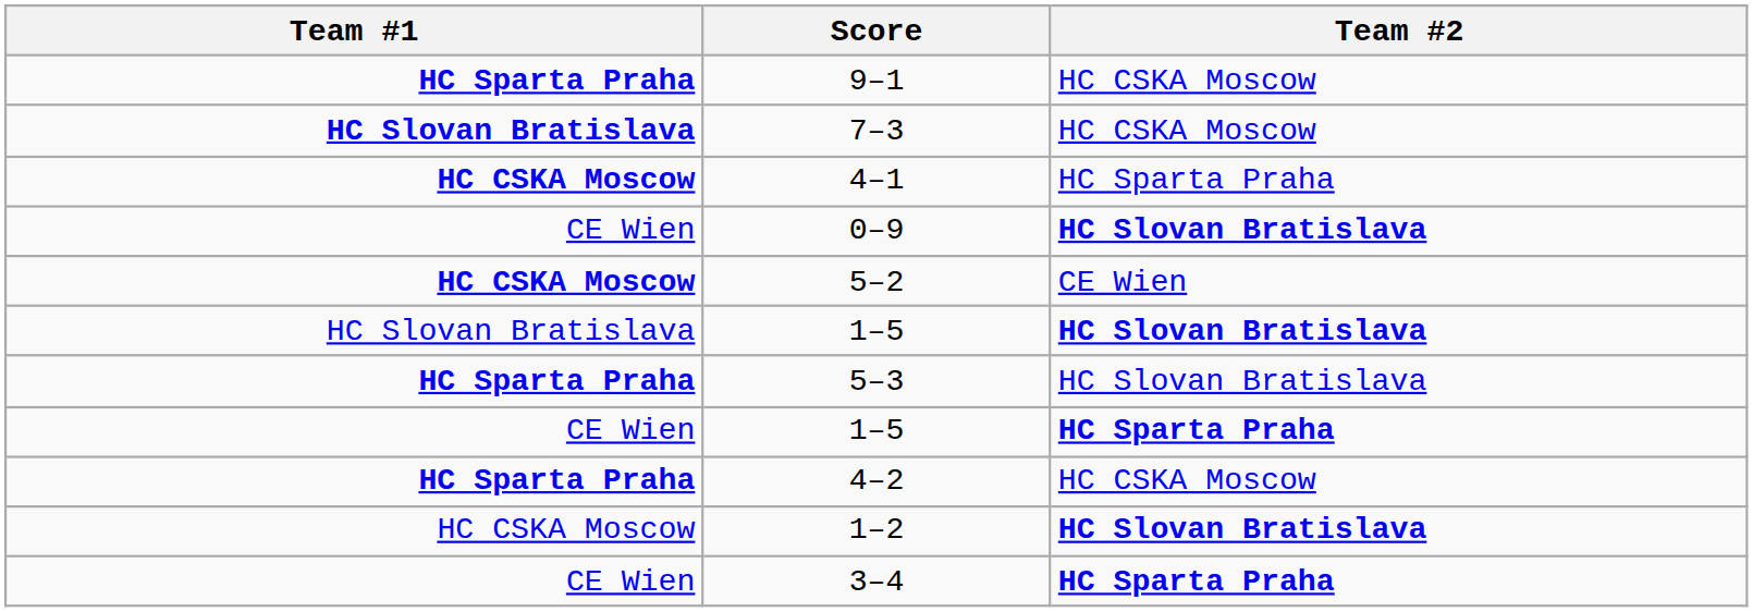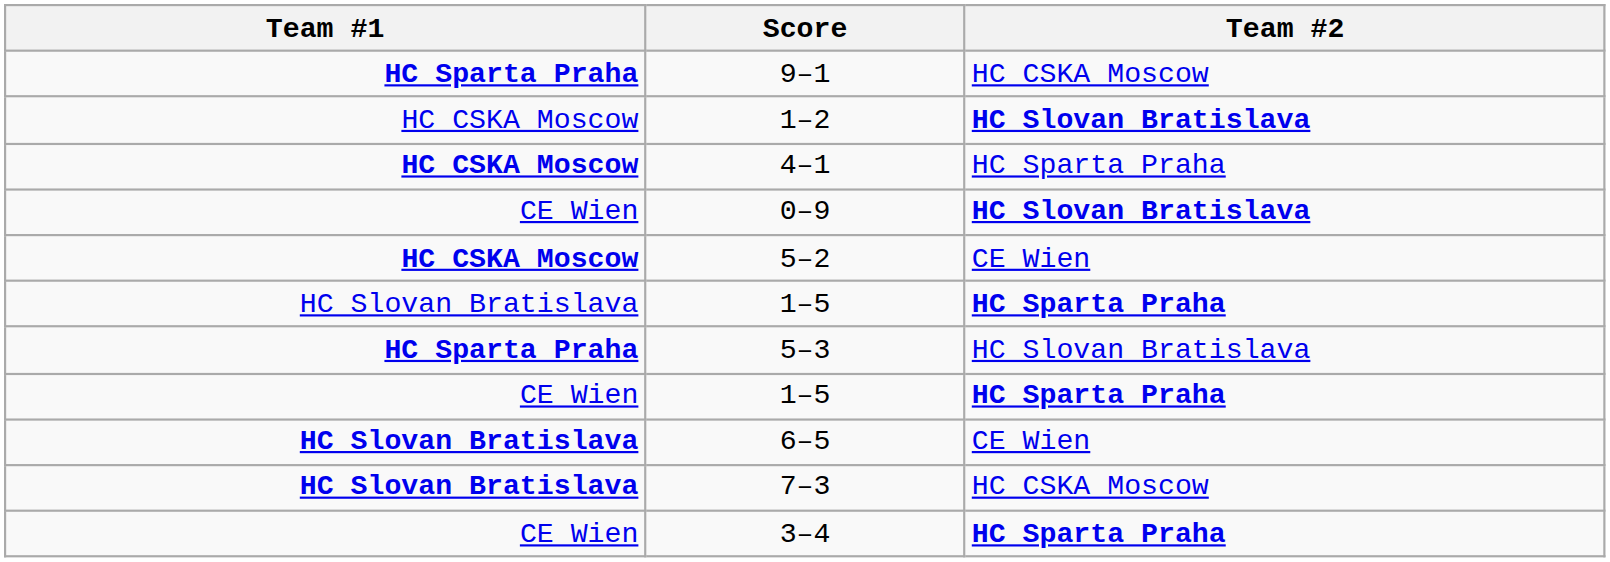rows swapped: 7–3 <-> 1–2
HC Slovan Bratislava / 1–5 | Team #2: HC Slovan Bratislava -> HC Sparta Praha
- row: HC Sparta Praha | 4–2 | HC CSKA Moscow
+ row: HC Slovan Bratislava | 6–5 | CE Wien
